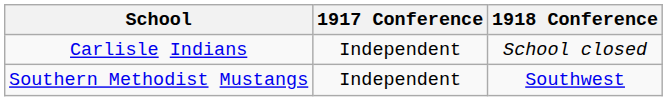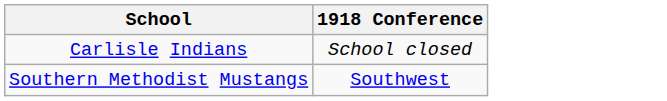- column: 1917 Conference | Independent | Independent
